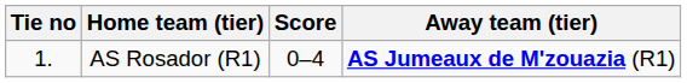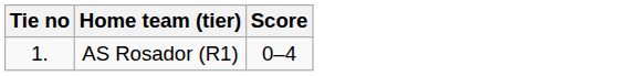- column: Away team (tier) | AS Jumeaux de M'zouazia (R1)
